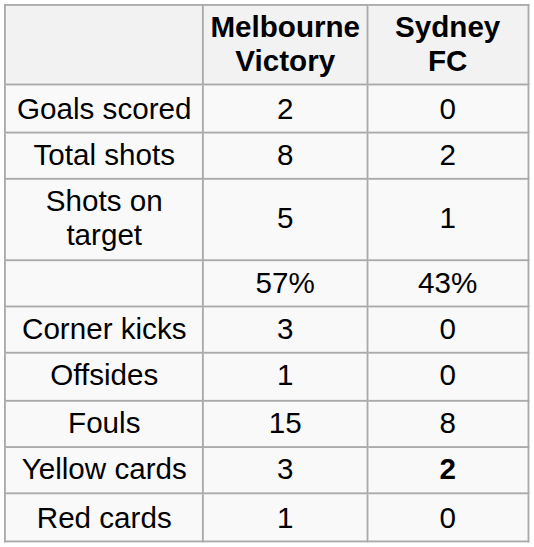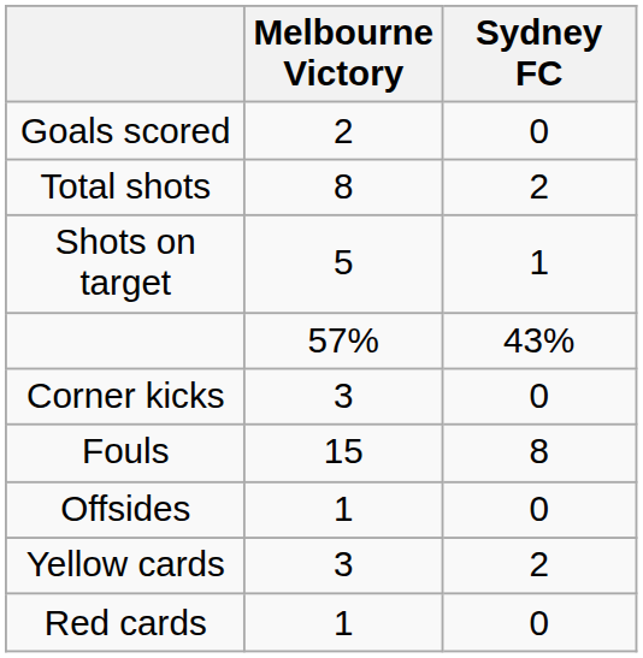rows swapped: Fouls <-> Offsides
Yellow cards | Sydney FC: bold -> normal
